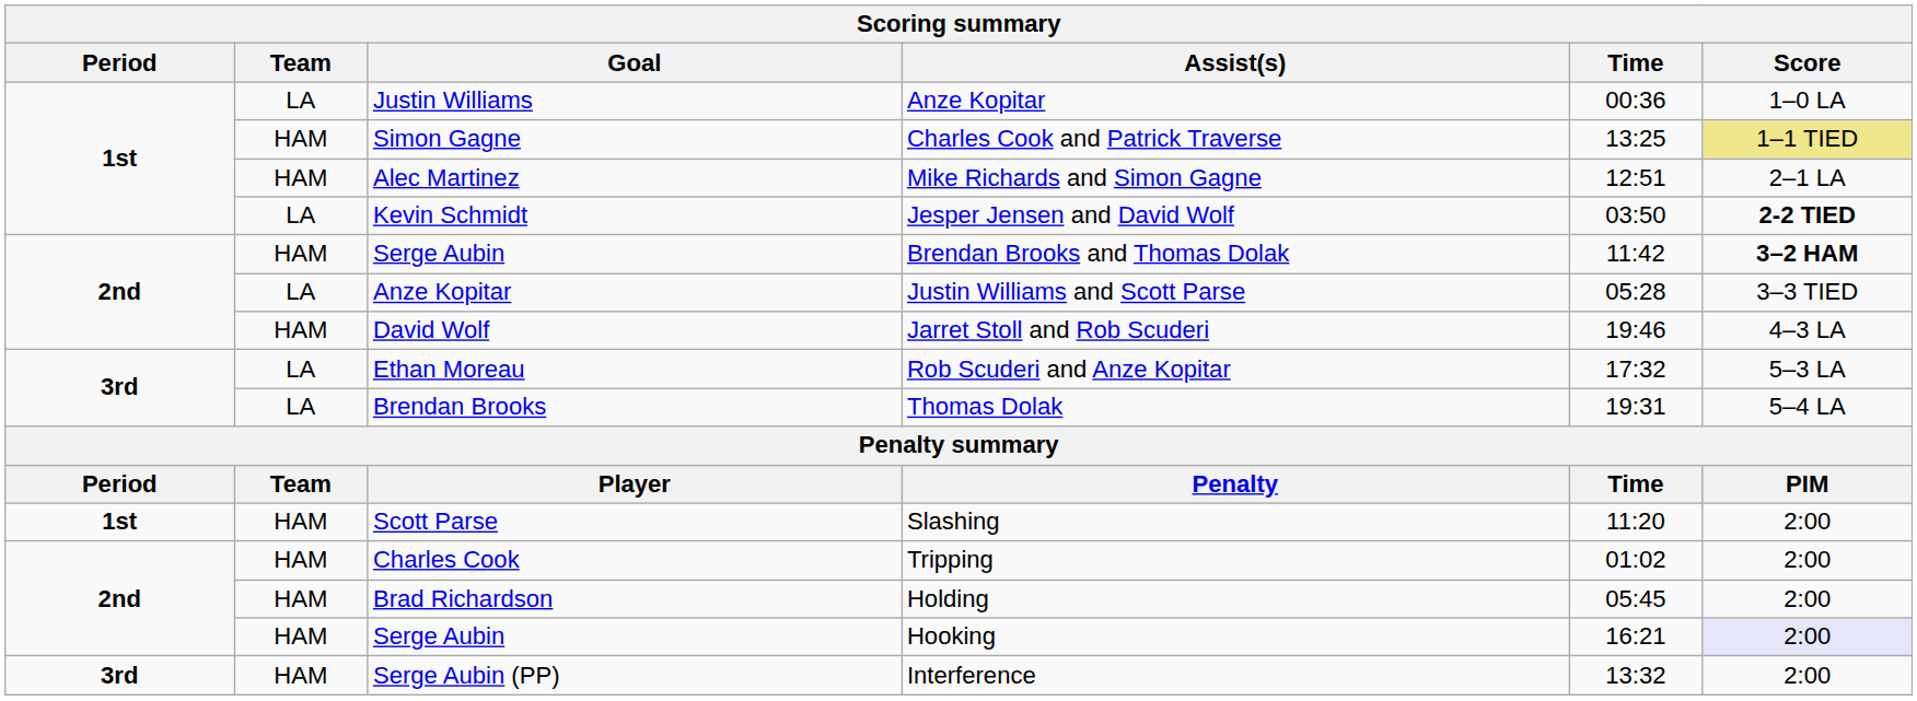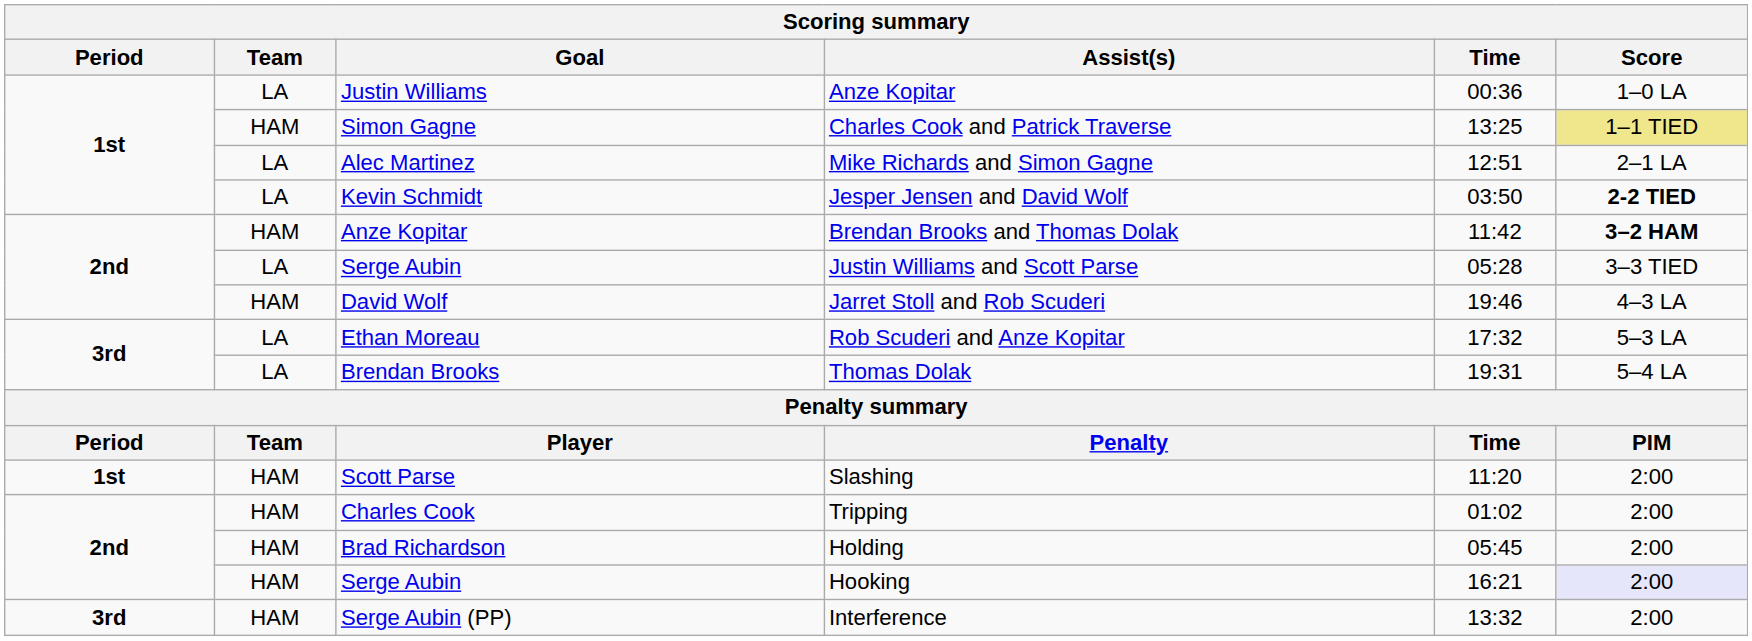Mike Richards and Simon Gagne | Team: HAM -> LA
Brendan Brooks and Thomas Dolak | Goal: Serge Aubin -> Anze Kopitar
Justin Williams and Scott Parse | Goal: Anze Kopitar -> Serge Aubin
